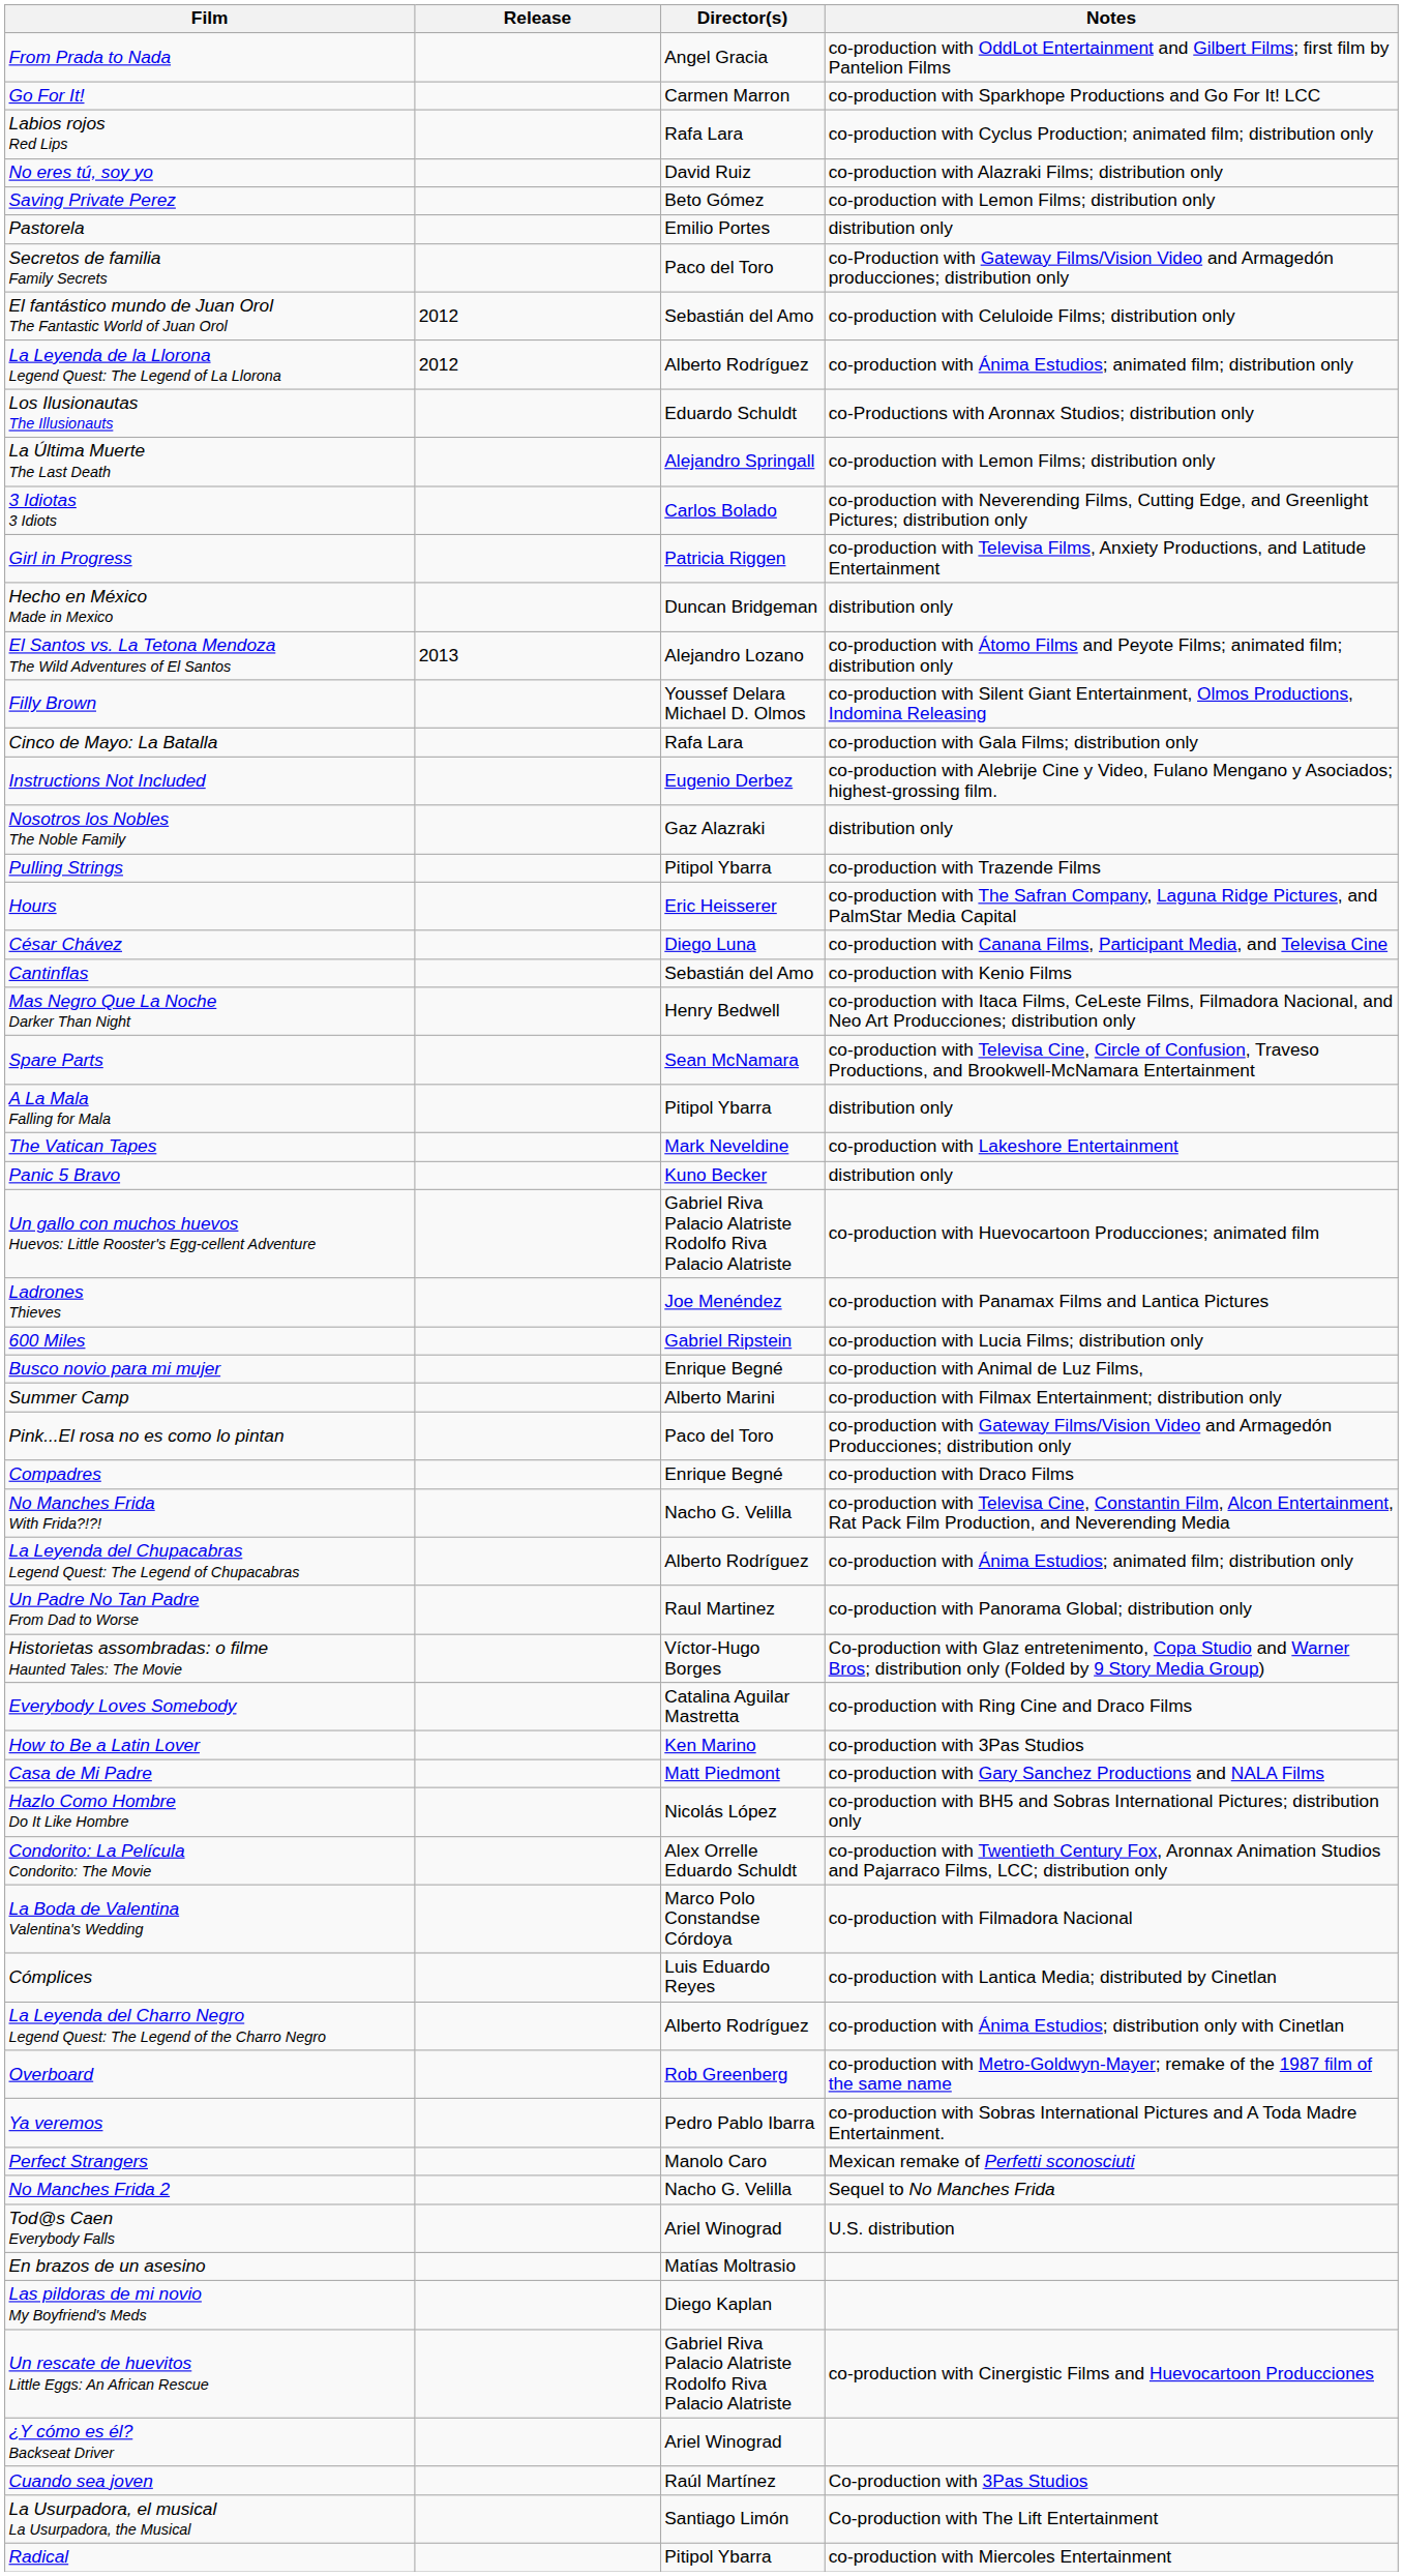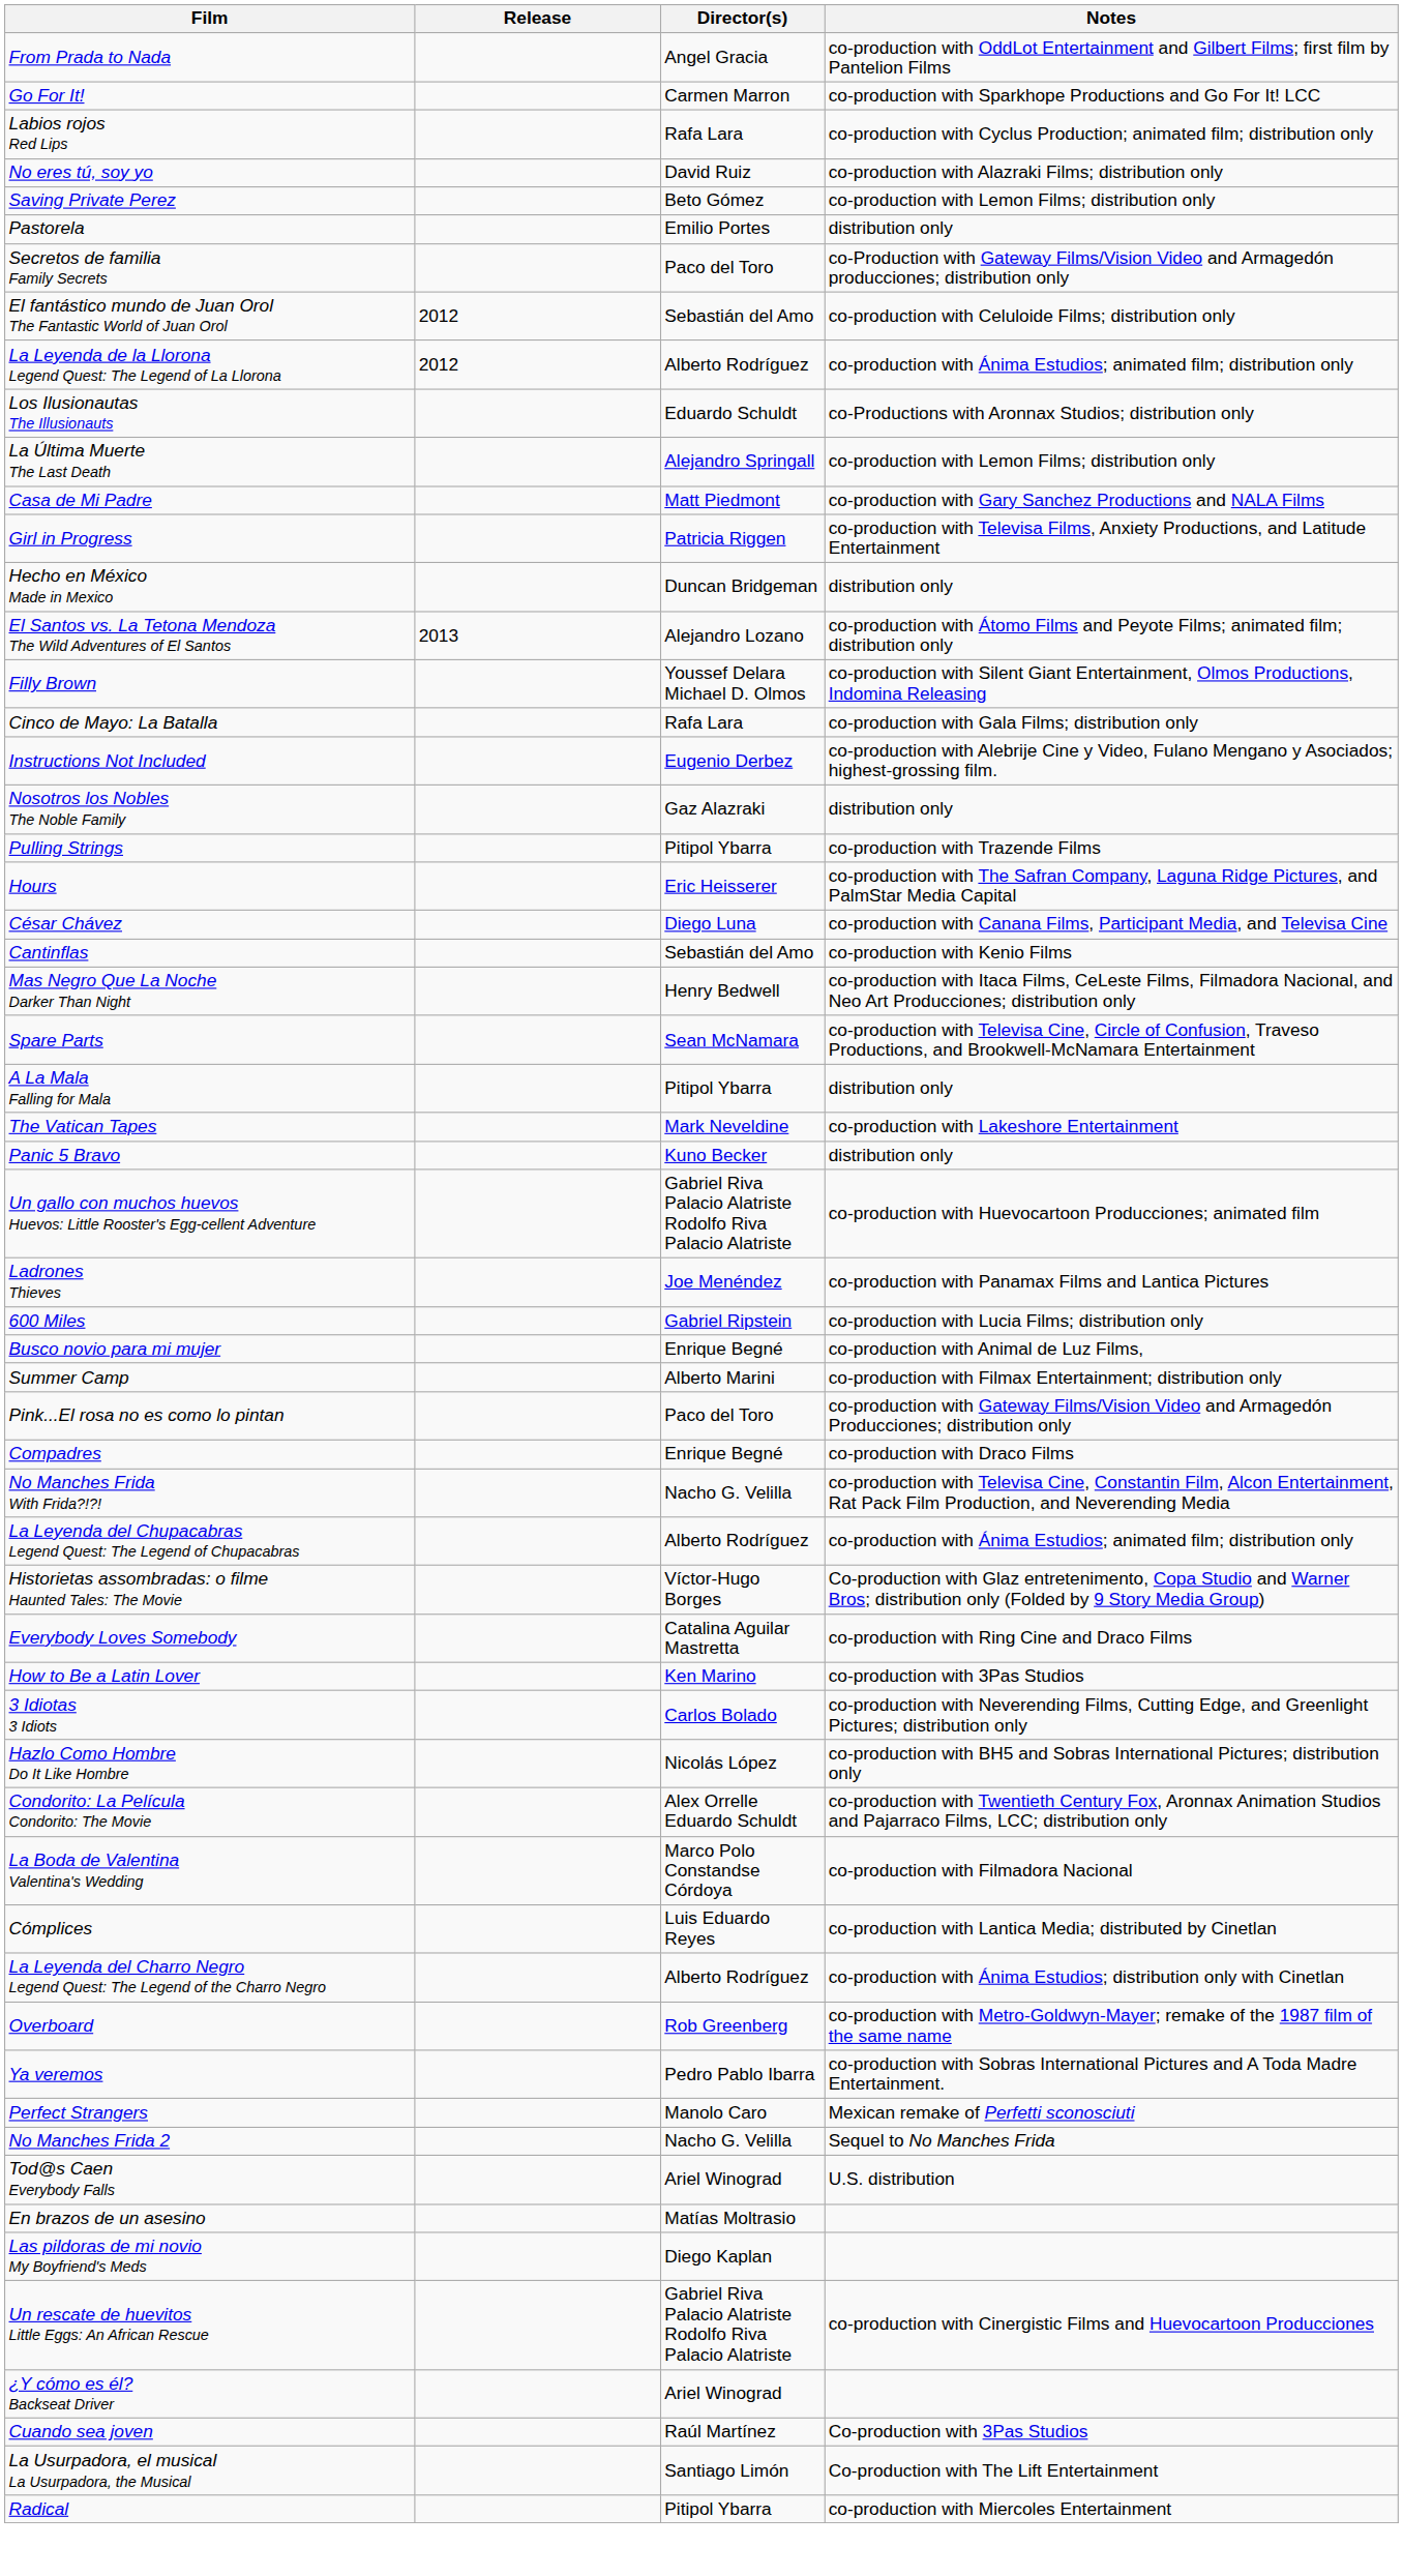rows swapped: Casa de Mi Padre <-> 3 Idiotas 3 Idiots
- row: Un Padre No Tan Padre From Dad to Worse | Raul Martinez | co-production with Panorama Global; distribution only
